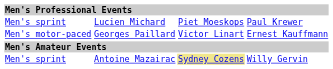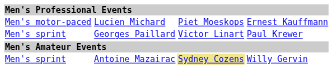Lucien Michard | column 1: Men's sprint -> Men's motor-paced
Lucien Michard | column 4: Paul Krewer -> Ernest Kauffmann
Georges Paillard | column 1: Men's motor-paced -> Men's sprint
Georges Paillard | column 4: Ernest Kauffmann -> Paul Krewer
